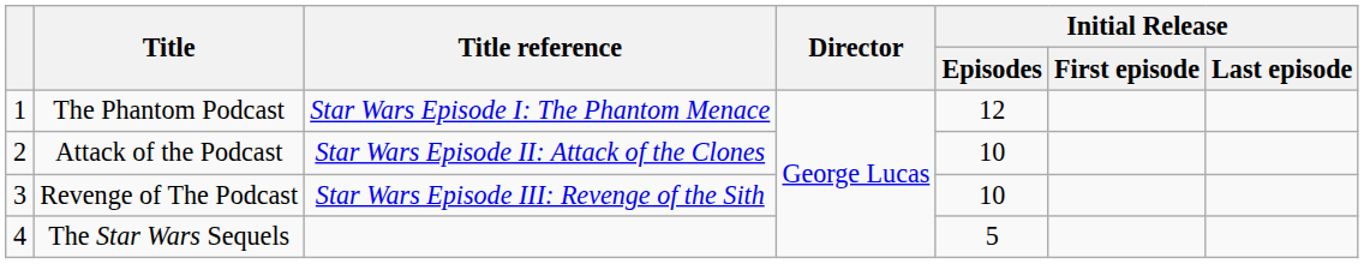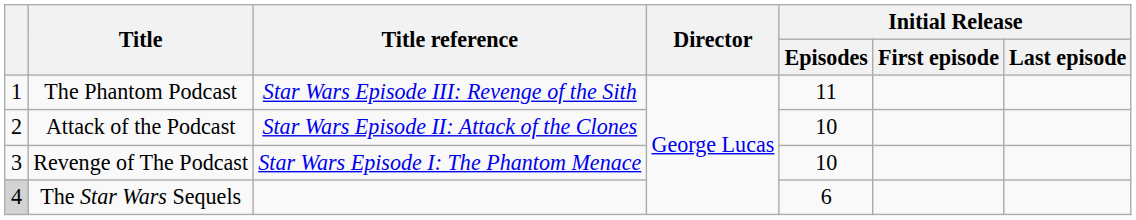The Phantom Podcast | Title reference: Star Wars Episode I: The Phantom Menace -> Star Wars Episode III: Revenge of the Sith
The Phantom Podcast | Initial Release / Episodes: 12 -> 11
Revenge of The Podcast | Title reference: Star Wars Episode III: Revenge of the Sith -> Star Wars Episode I: The Phantom Menace
The Star Wars Sequels | column 1: no background -> lightgrey background
The Star Wars Sequels | Initial Release / Episodes: 5 -> 6
